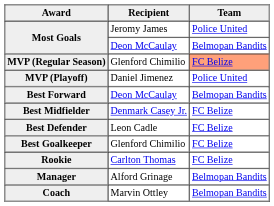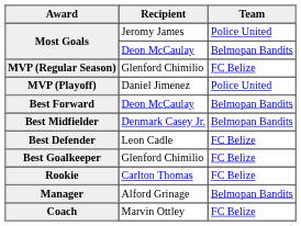MVP (Regular Season) | Team: lightsalmon background -> no background
Best Midfielder | Team: FC Belize -> Belmopan Bandits
Coach | Team: Belmopan Bandits -> FC Belize
